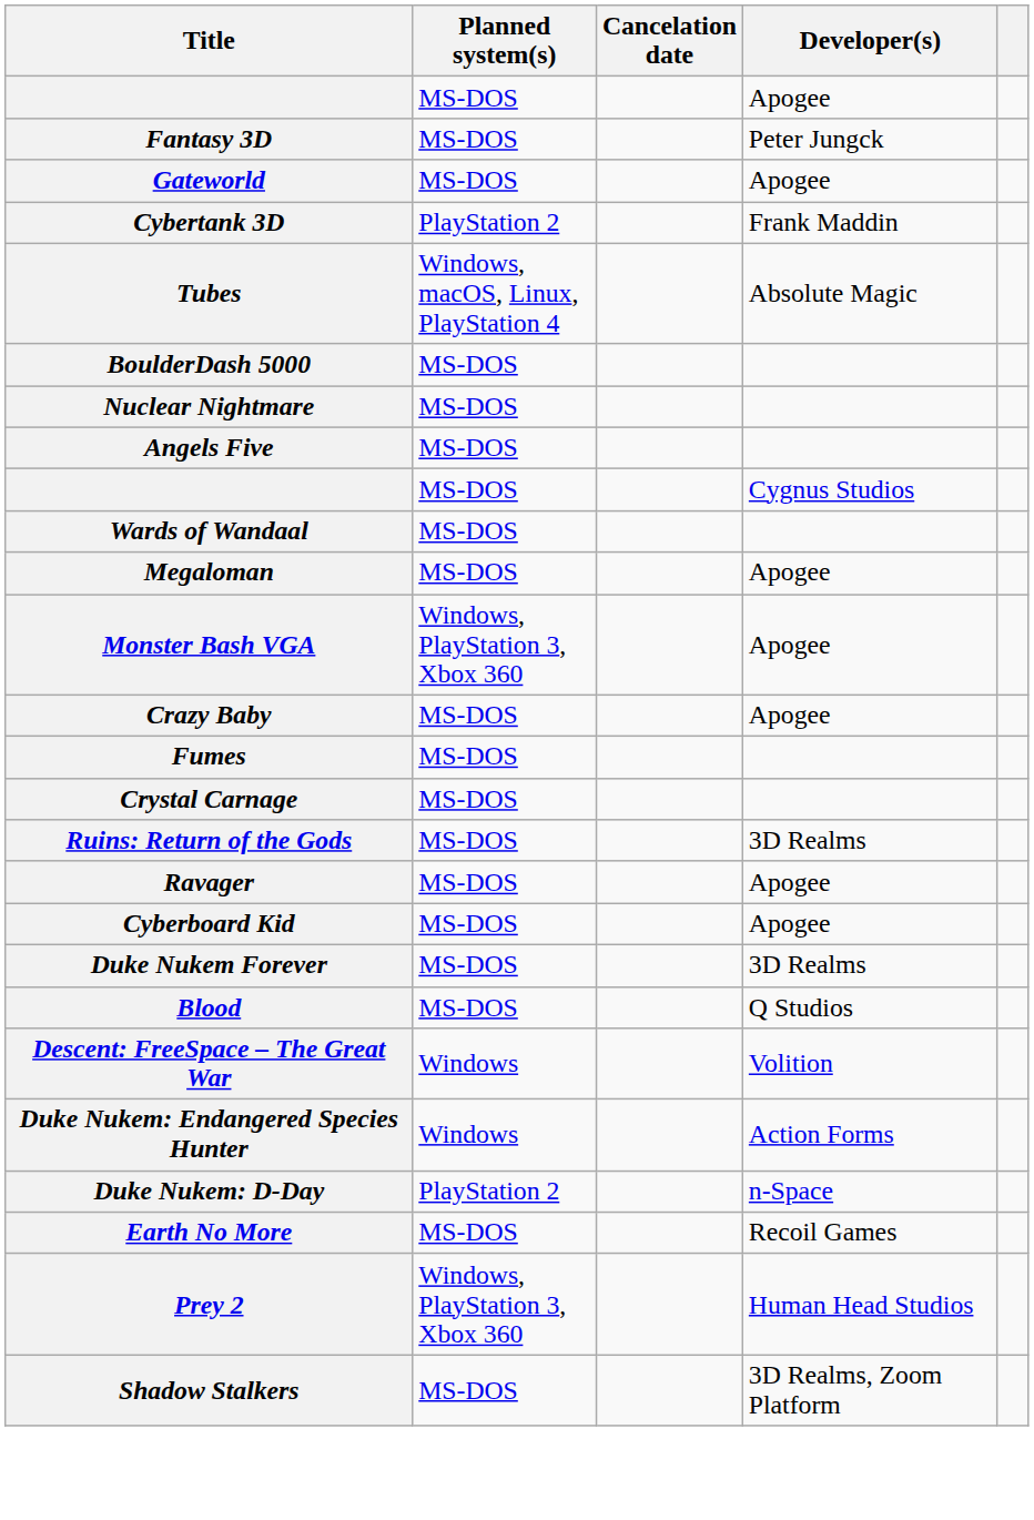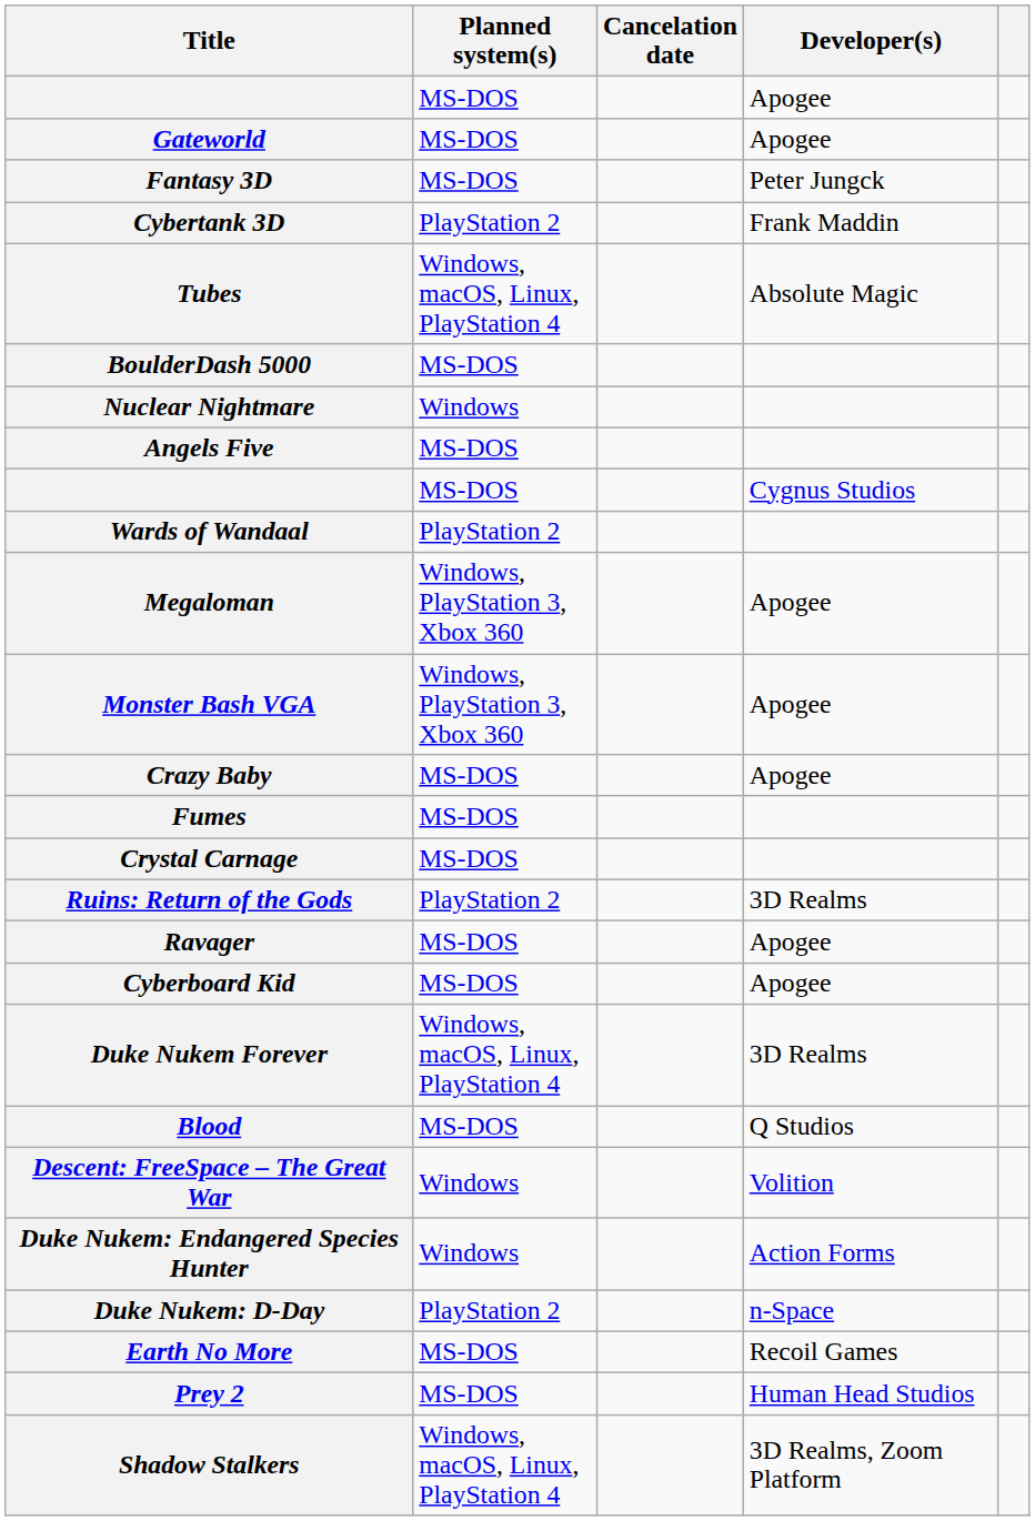rows swapped: Gateworld <-> Fantasy 3D
Nuclear Nightmare | Planned system(s): MS-DOS -> Windows
Wards of Wandaal | Planned system(s): MS-DOS -> PlayStation 2
Megaloman | Planned system(s): MS-DOS -> Windows, PlayStation 3, Xbox 360
Ruins: Return of the Gods | Planned system(s): MS-DOS -> PlayStation 2
Duke Nukem Forever | Planned system(s): MS-DOS -> Windows, macOS, Linux, PlayStation 4
Prey 2 | Planned system(s): Windows, PlayStation 3, Xbox 360 -> MS-DOS
Shadow Stalkers | Planned system(s): MS-DOS -> Windows, macOS, Linux, PlayStation 4
